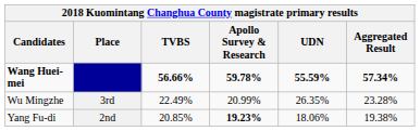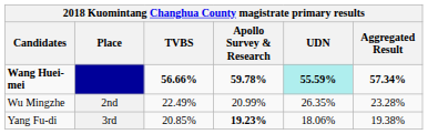Wang Huei-mei | UDN: no background -> paleturquoise background
Wu Mingzhe | Place: 3rd -> 2nd
Yang Fu-di | Place: 2nd -> 3rd
